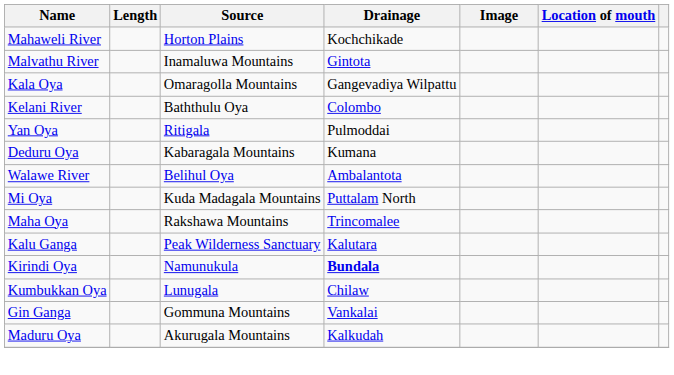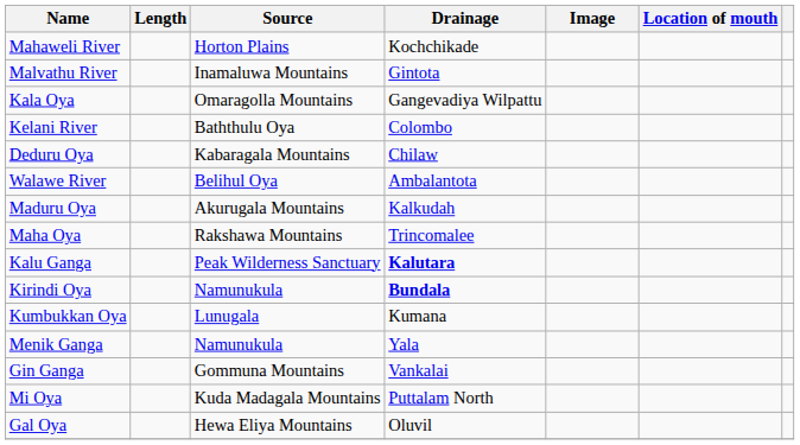- row: Yan Oya | Ritigala | Pulmoddai
Deduru Oya | Drainage: Kumana -> Chilaw
rows swapped: Maduru Oya <-> Mi Oya
Kalu Ganga | Drainage: normal -> bold
Kumbukkan Oya | Drainage: Chilaw -> Kumana
+ row: Menik Ganga | Namunukula | Yala
+ row: Gal Oya | Hewa Eliya Mountains | Oluvil
